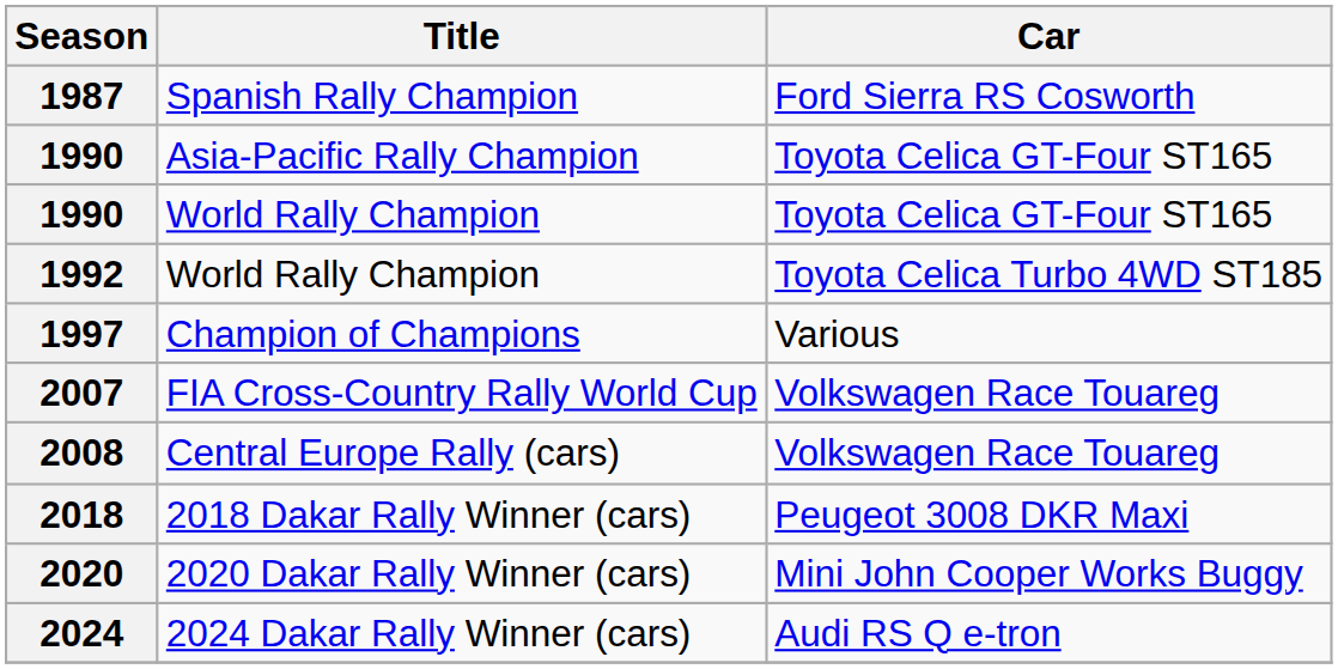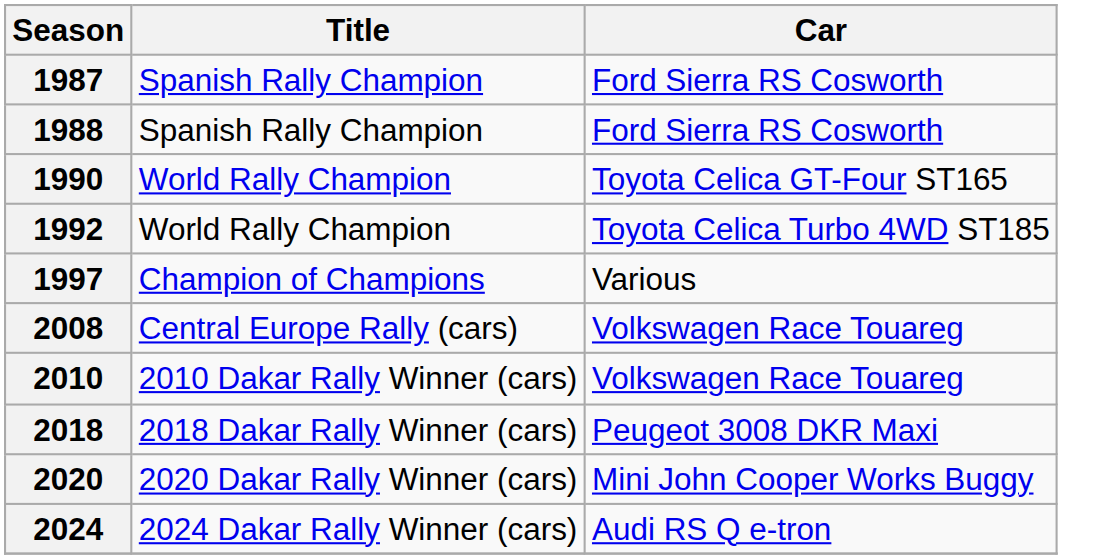+ row: 1988 | Spanish Rally Champion | Ford Sierra RS Cosworth
- row: 1990 | Asia-Pacific Rally Champion | Toyota Celica GT-Four ST165
- row: 2007 | FIA Cross-Country Rally World Cup | Volkswagen Race Touareg
+ row: 2010 | 2010 Dakar Rally Winner (cars) | Volkswagen Race Touareg
